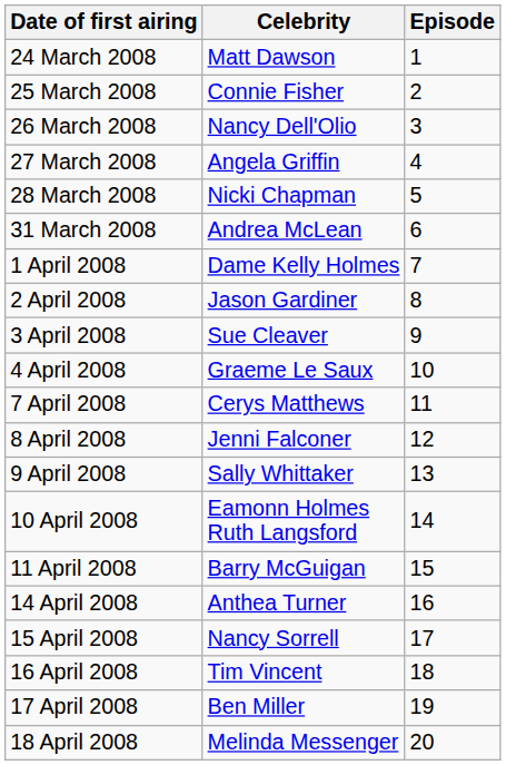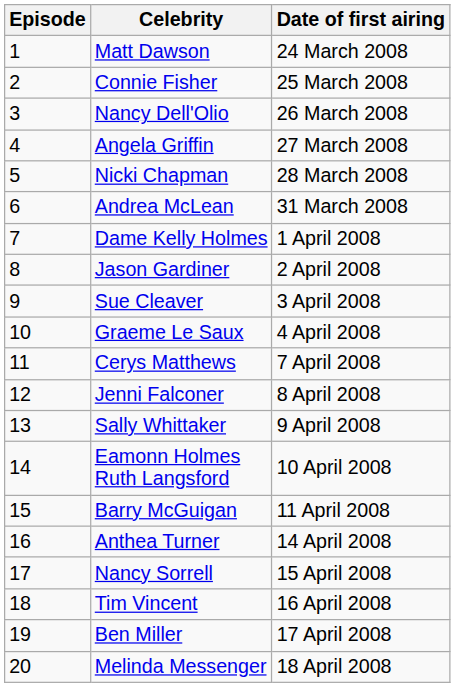columns swapped: Episode <-> Date of first airing
